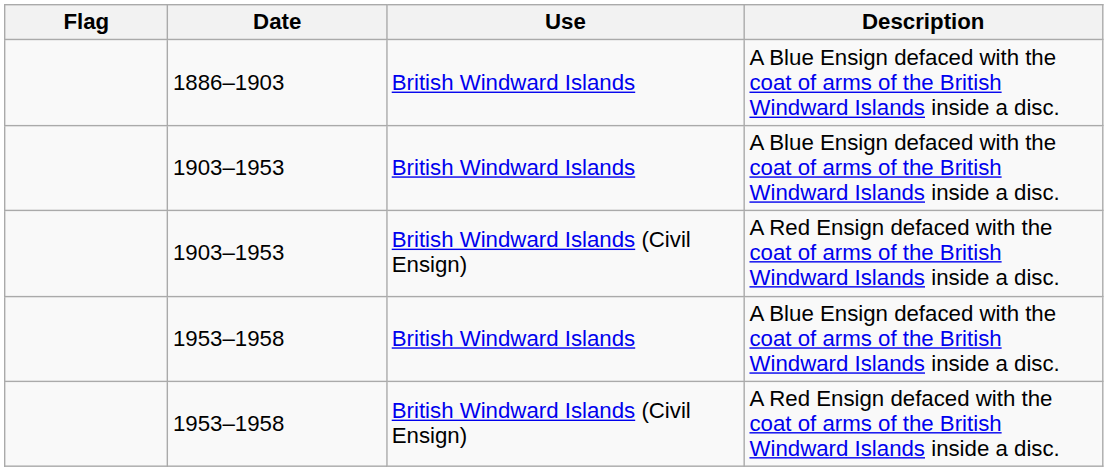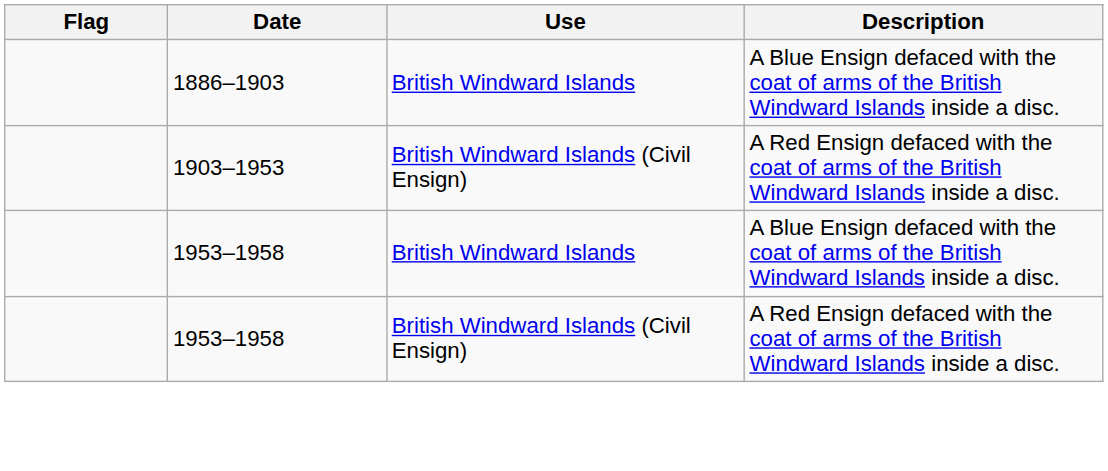- row: 1903–1953 | British Windward Islands | A Blue Ensign defaced with the coat of arms of the British Windward Islands inside a disc.
